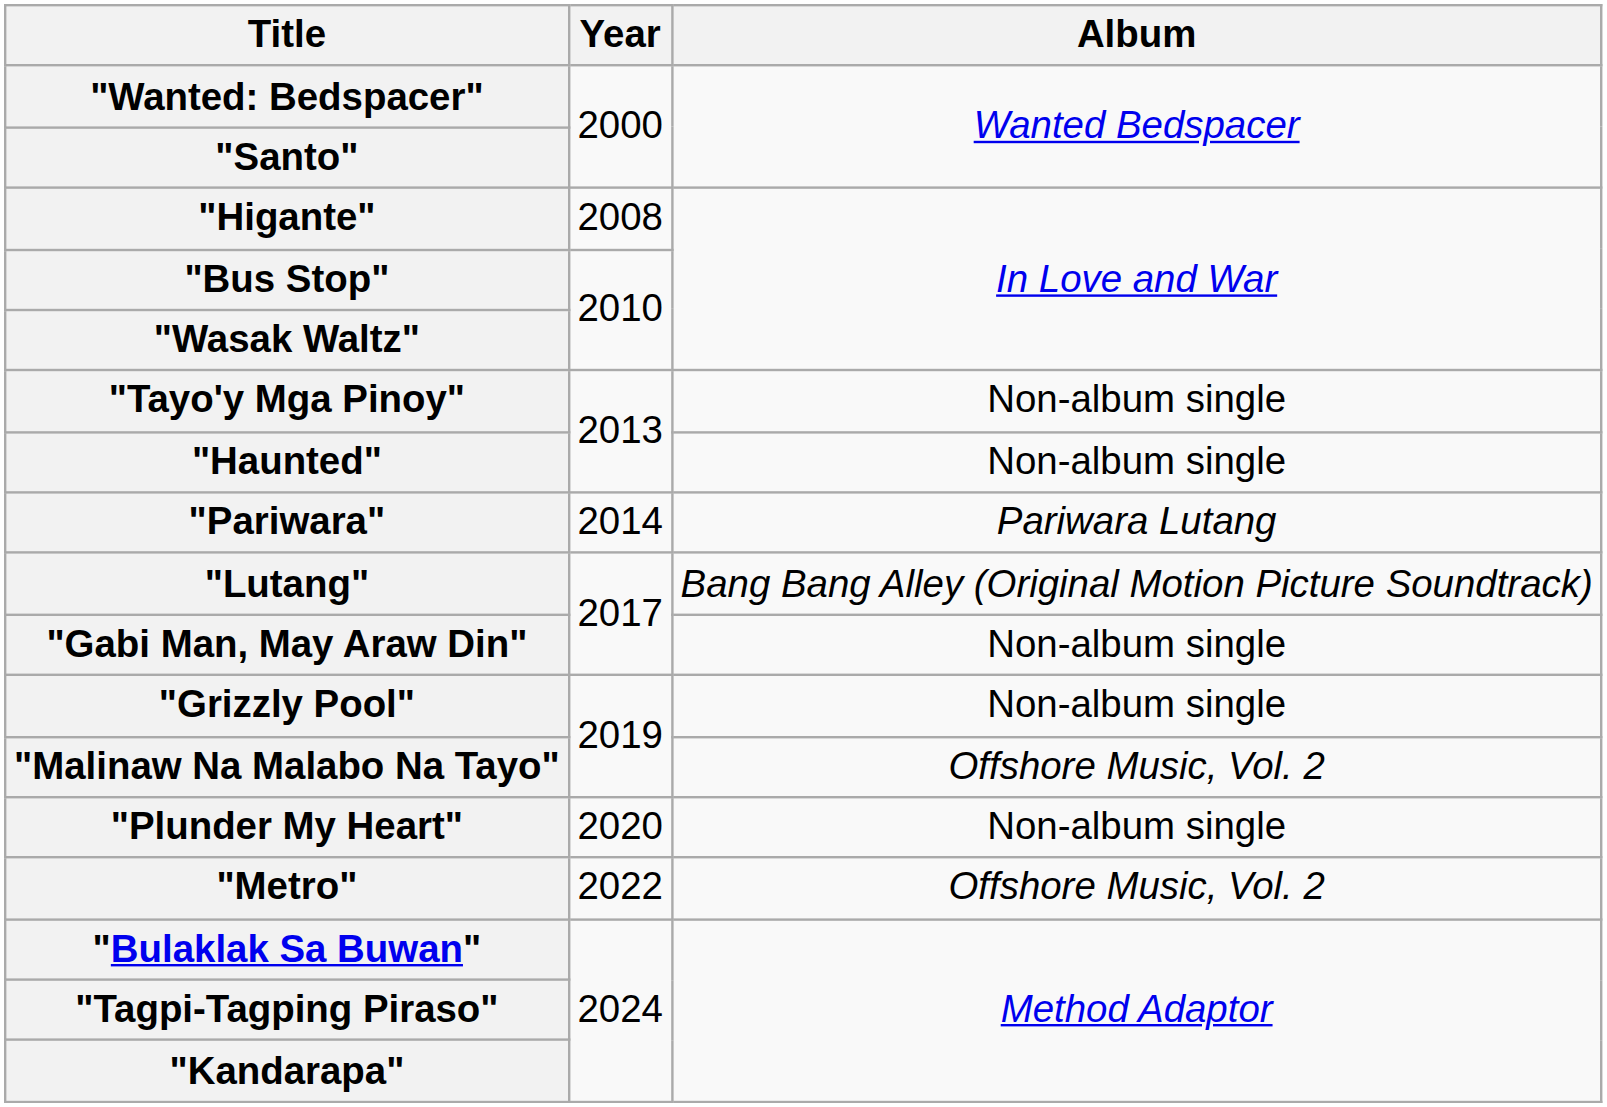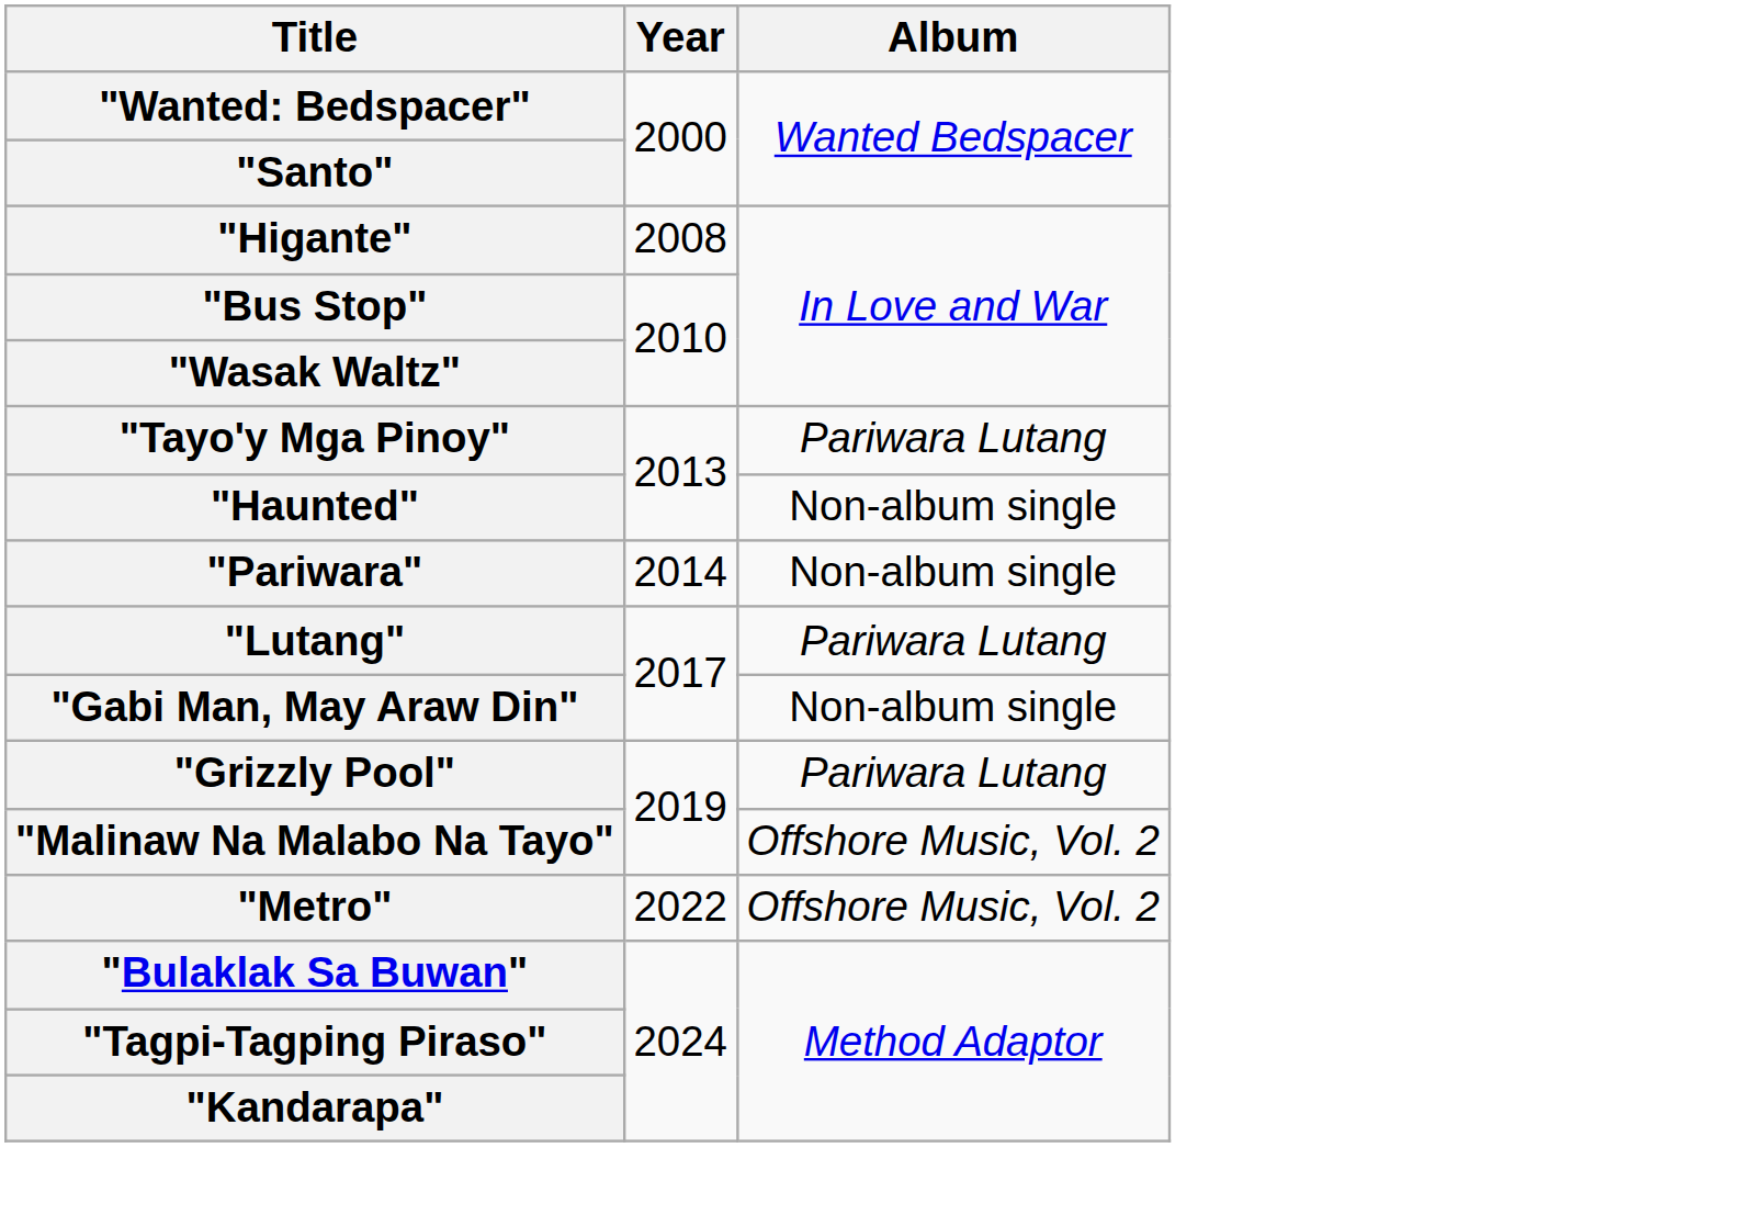"Tayo'y Mga Pinoy" | Album: Non-album single -> Pariwara Lutang
"Pariwara" | Album: Pariwara Lutang -> Non-album single
"Lutang" | Album: Bang Bang Alley (Original Motion Picture Soundtrack) -> Pariwara Lutang
"Grizzly Pool" | Album: Non-album single -> Pariwara Lutang
- row: "Plunder My Heart" | 2020 | Non-album single
